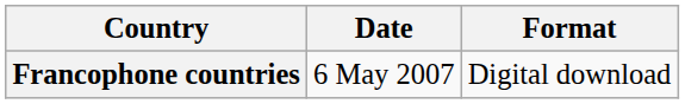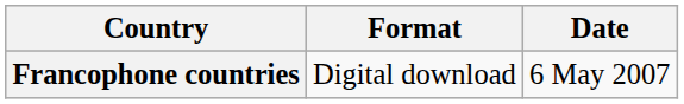columns swapped: Date <-> Format
